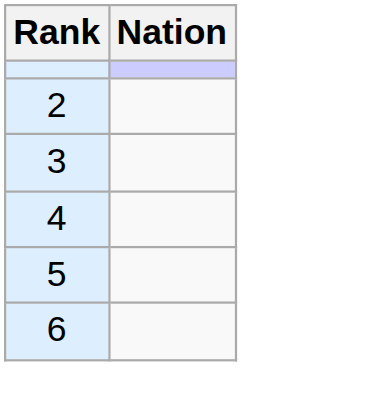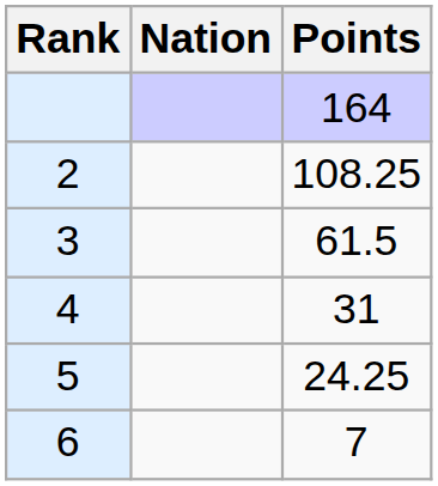+ column: Points | 164 | 108.25 | 61.5 | 31 | 24.25 | 7
